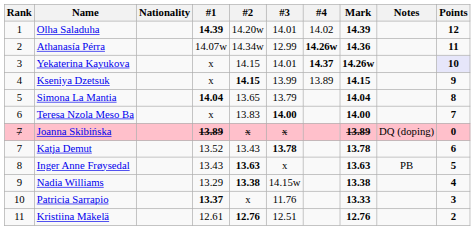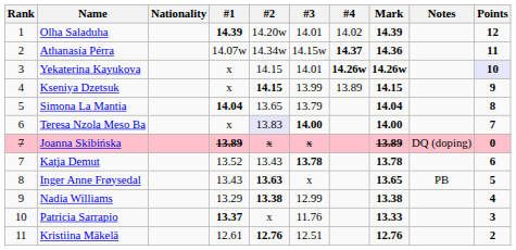Athanasía Pérra | #3: 12.99 -> 14.15w
Athanasía Pérra | #4: 14.26w -> 14.37
Yekaterina Kayukova | #4: 14.37 -> 14.26w
Teresa Nzola Meso Ba | #2: no background -> lavender background
Inger Anne Frøysedal | Mark: 13.63 -> 13.65
Nadia Williams | #3: 14.15w -> 12.99
